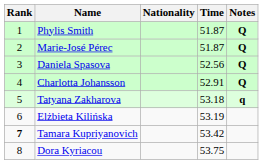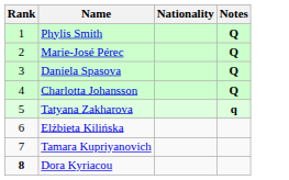- column: Time | 51.87 | 51.87 | 52.56 | 52.91 | 53.18 | 53.19 | 53.42 | 53.75
Tamara Kupriyanovich | Rank: bold -> normal
Dora Kyriacou | Rank: normal -> bold
